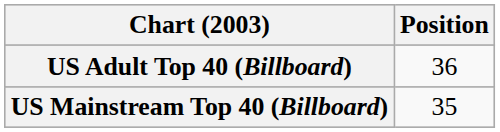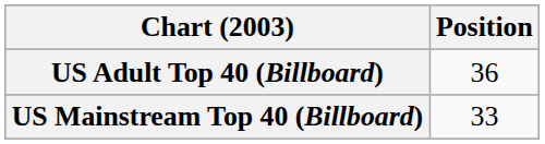US Mainstream Top 40 (Billboard) | Position: 35 -> 33
